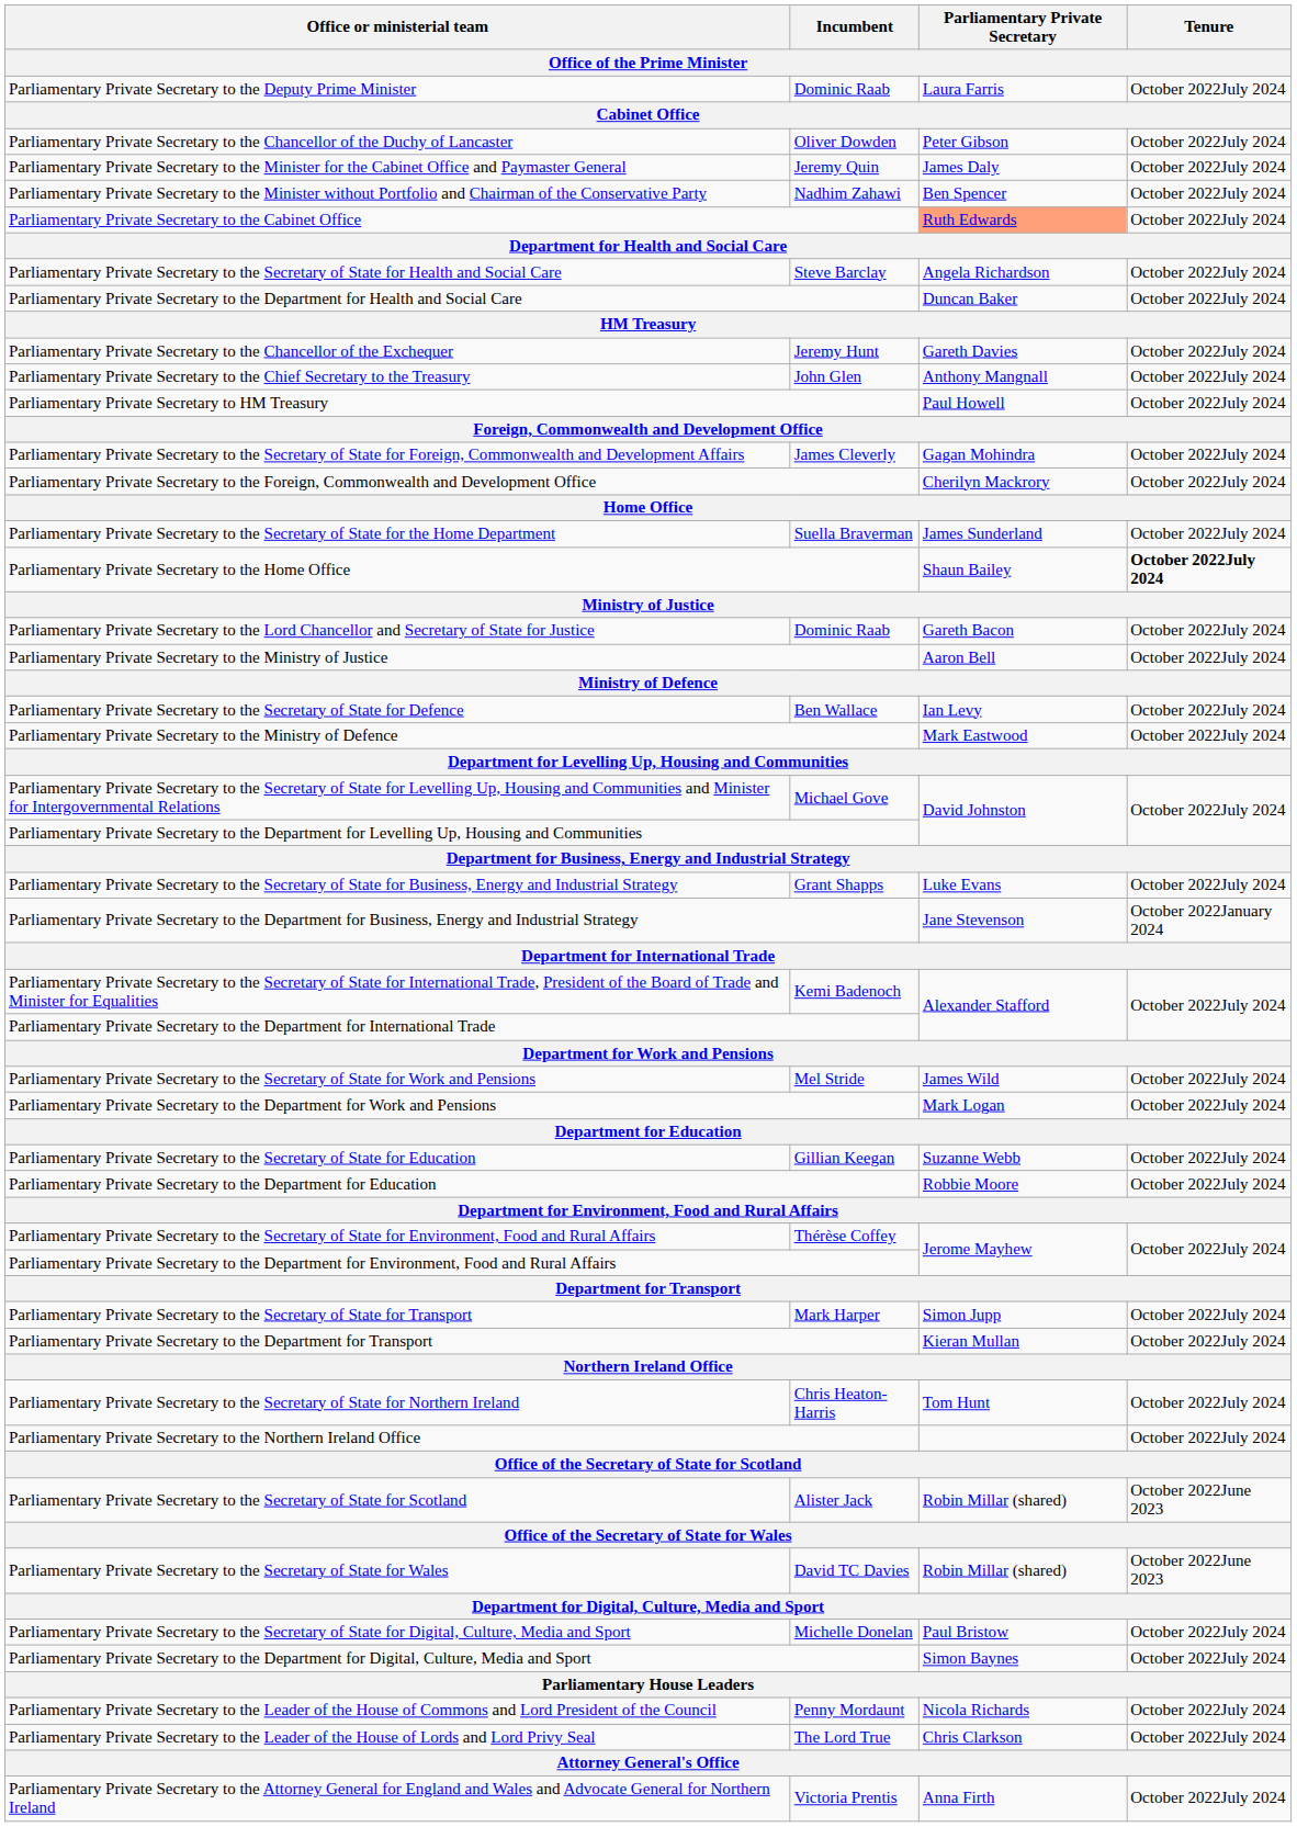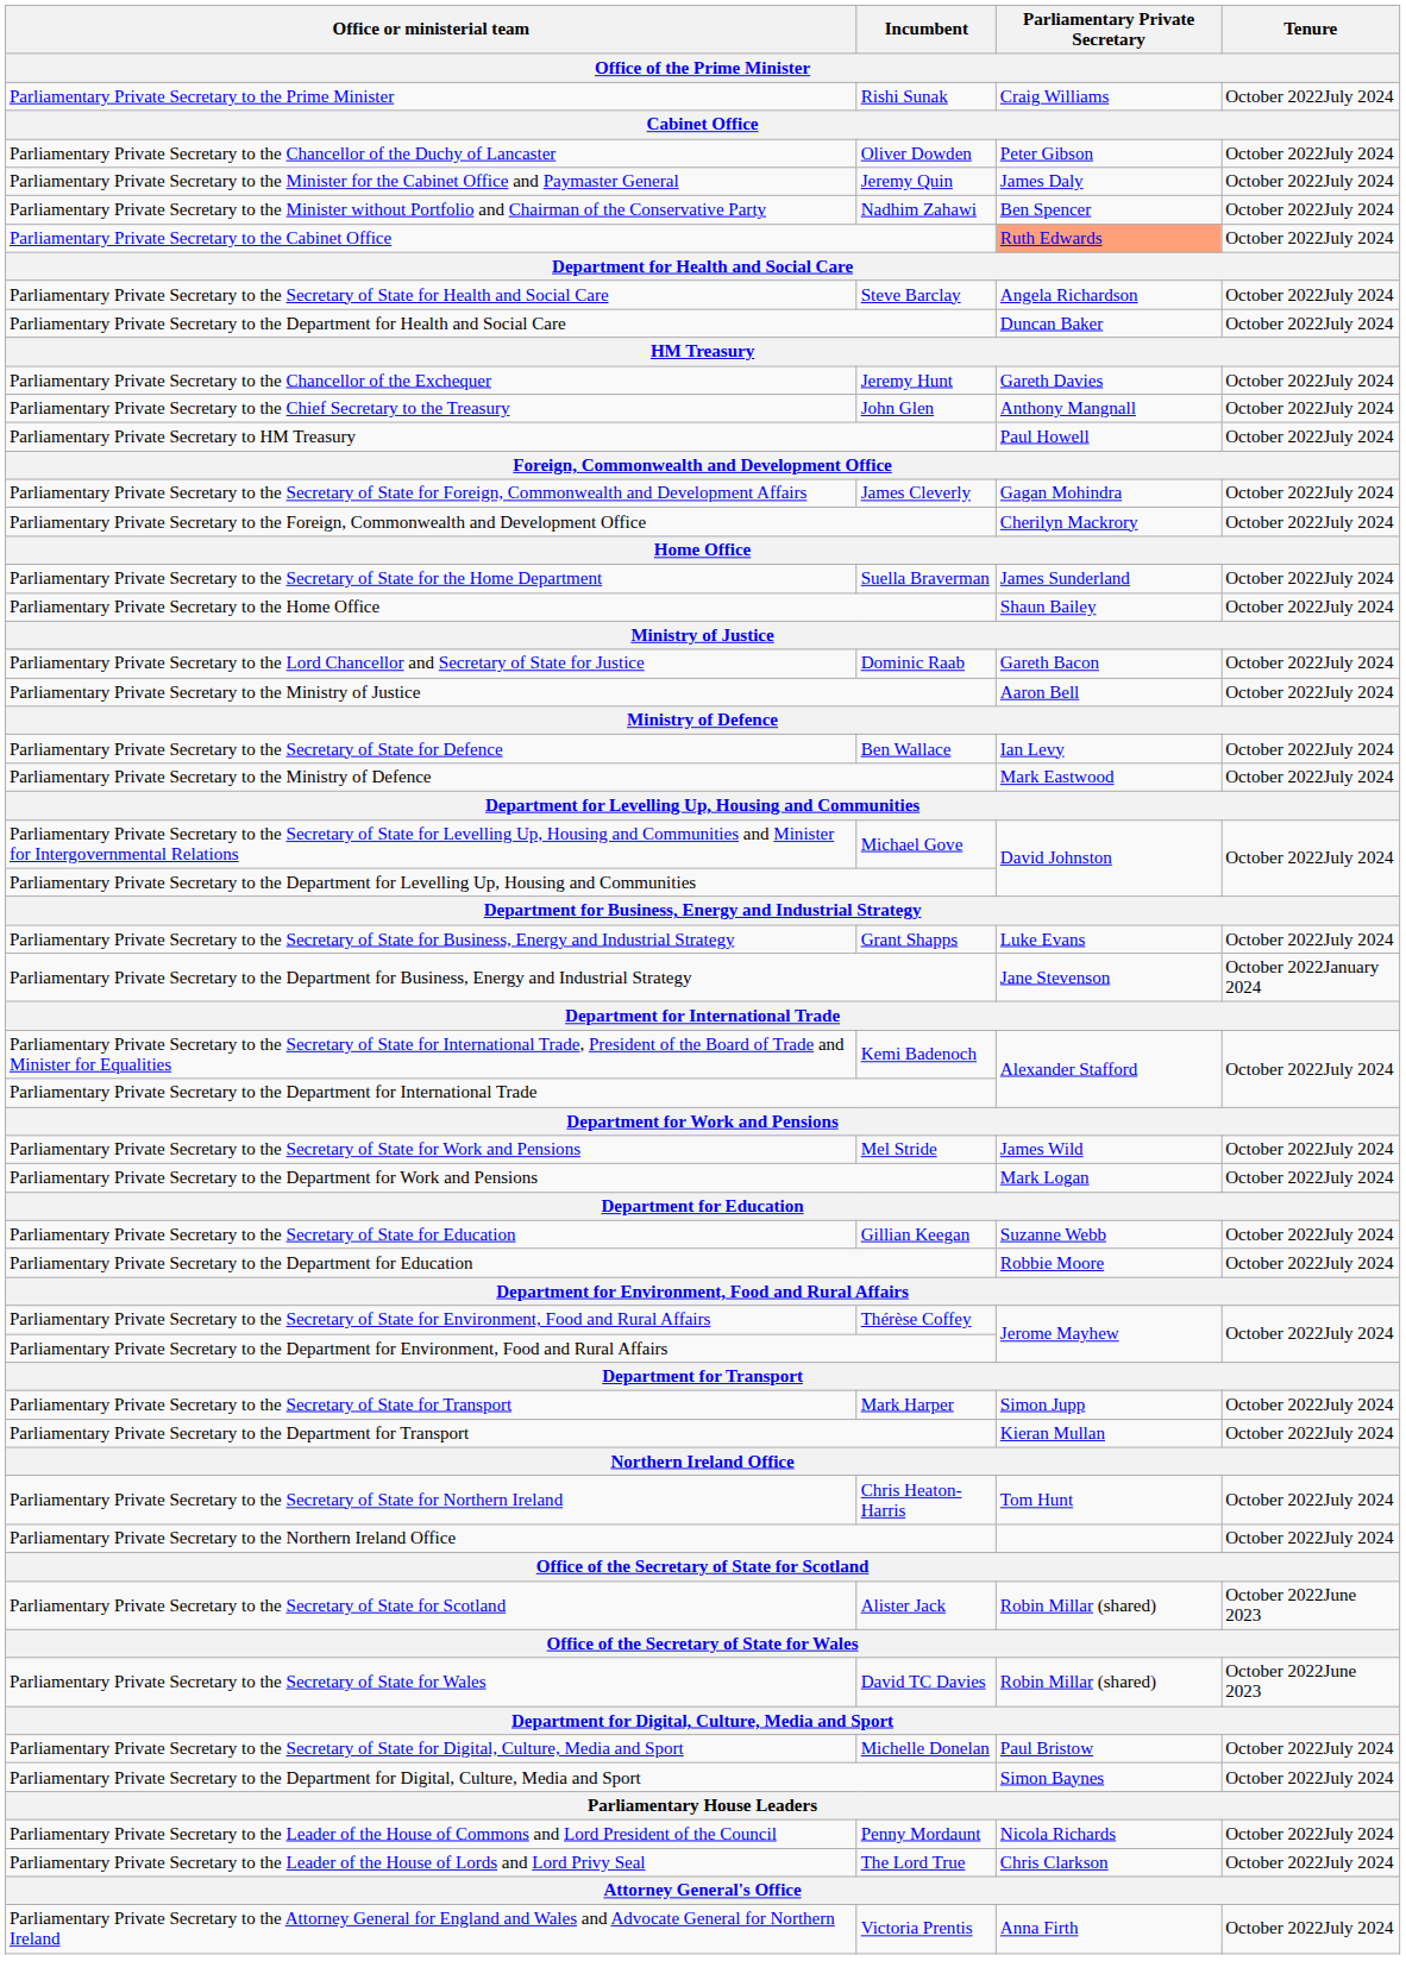+ row: Parliamentary Private Secretary to the Prime Minister | Rishi Sunak | Craig Williams | October 2022July 2024
- row: Parliamentary Private Secretary to the Deputy Prime Minister | Dominic Raab | Laura Farris | October 2022July 2024
Parliamentary Private Secretary to the Home Office | Tenure: bold -> normal
